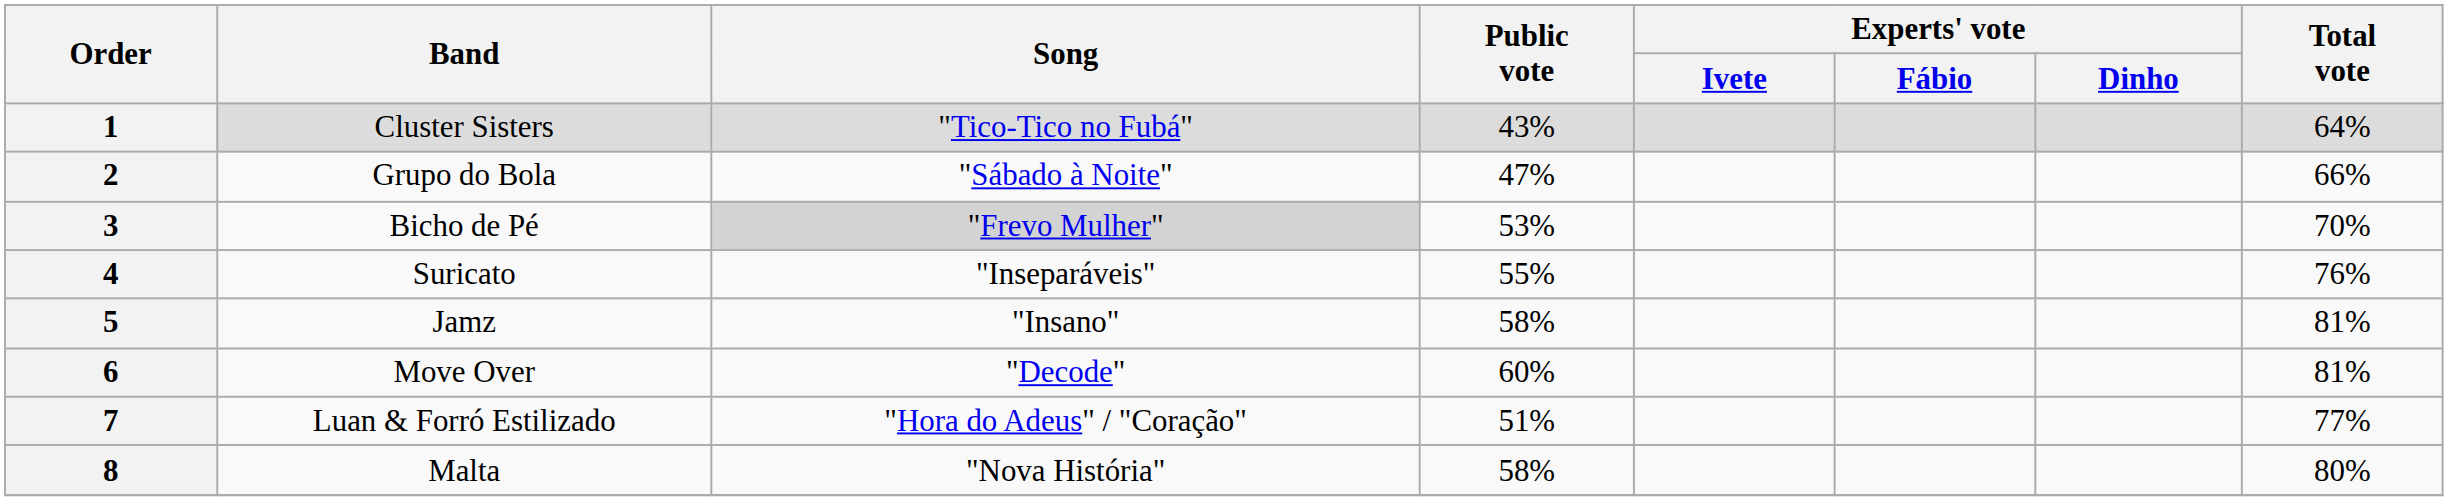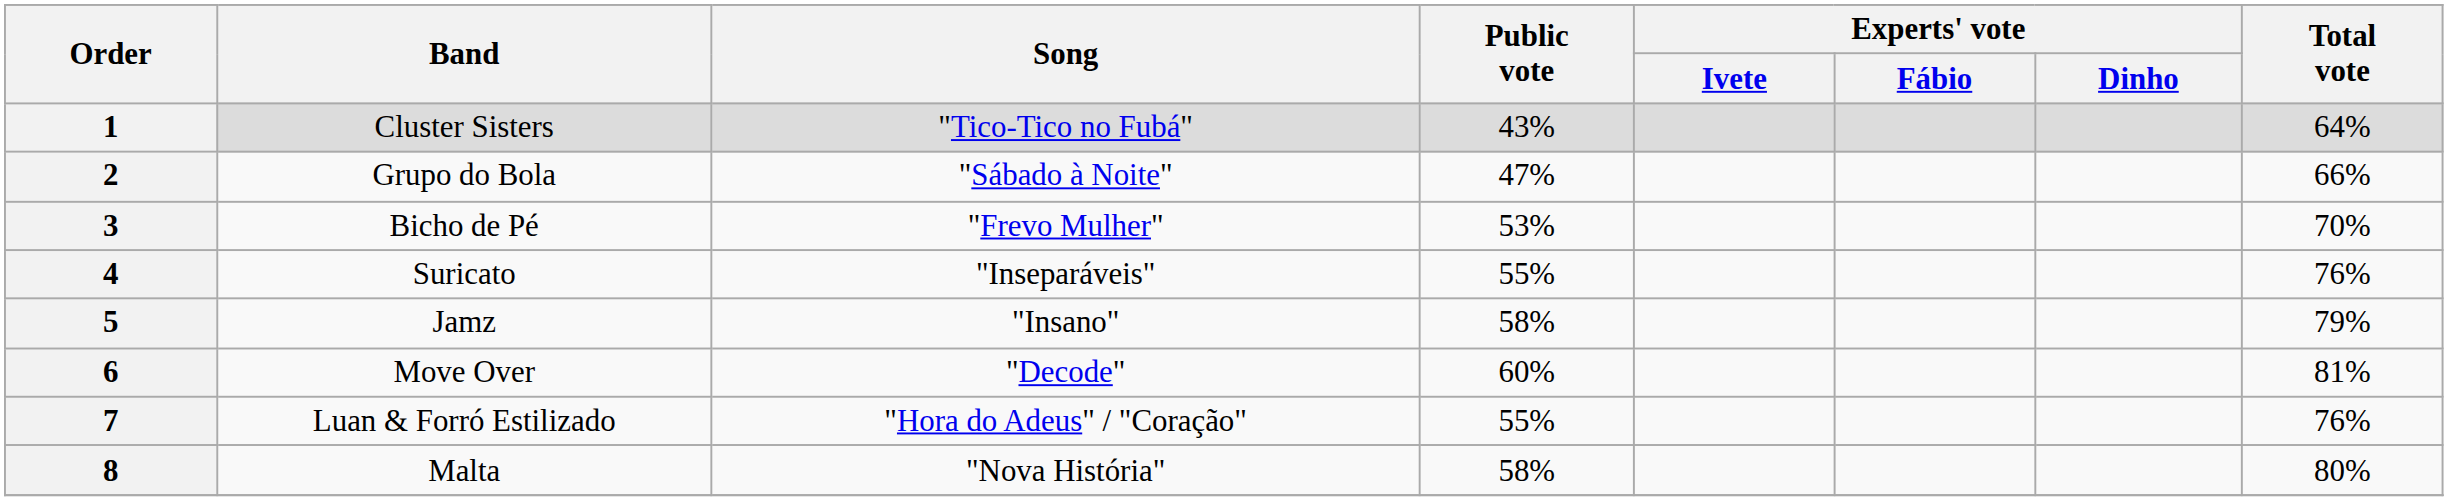3 | Song: lightgrey background -> no background
5 | Total vote: 81% -> 79%
7 | Public vote: 51% -> 55%
7 | Total vote: 77% -> 76%
